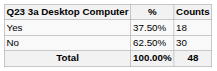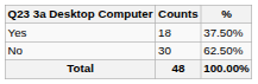columns swapped: Counts <-> %
